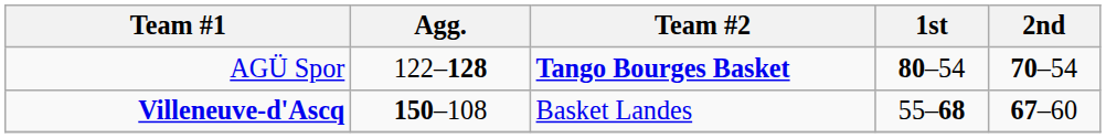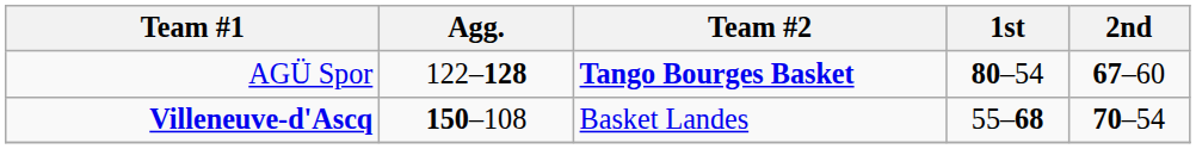AGÜ Spor | 2nd: 70–54 -> 67–60
Villeneuve-d'Ascq | 2nd: 67–60 -> 70–54
